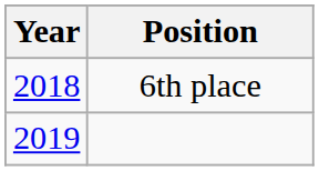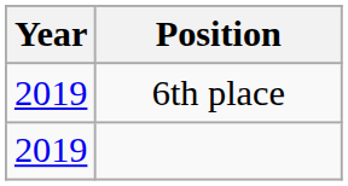6th place | Year: 2018 -> 2019
